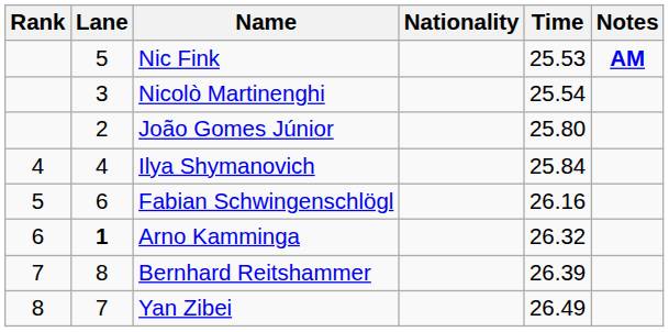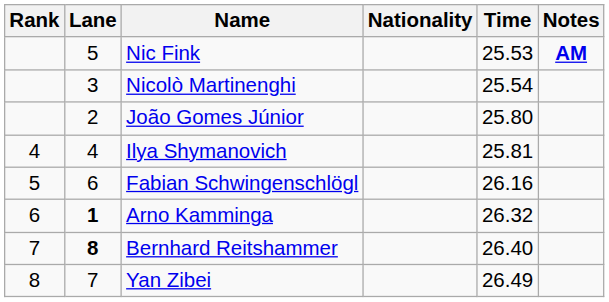Ilya Shymanovich | Time: 25.84 -> 25.81
Bernhard Reitshammer | Lane: normal -> bold
Bernhard Reitshammer | Time: 26.39 -> 26.40
